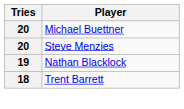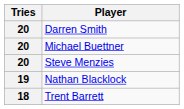+ row: 20 | Darren Smith
